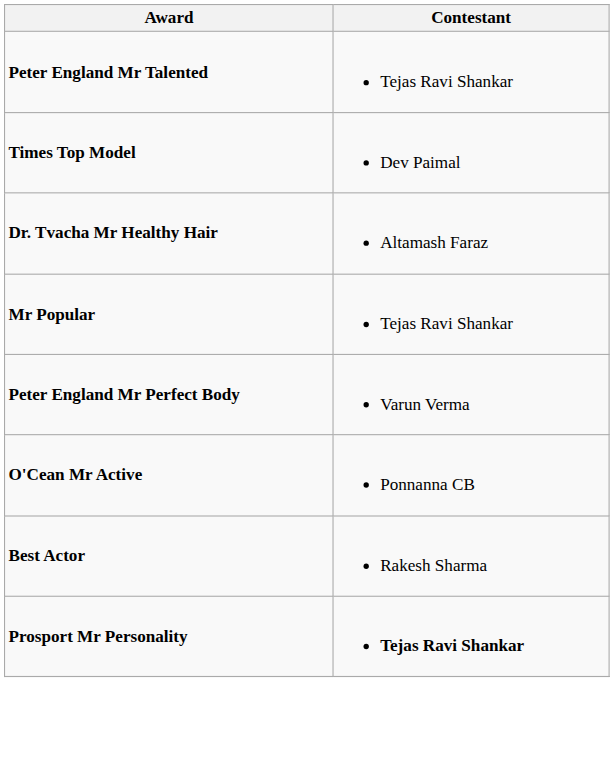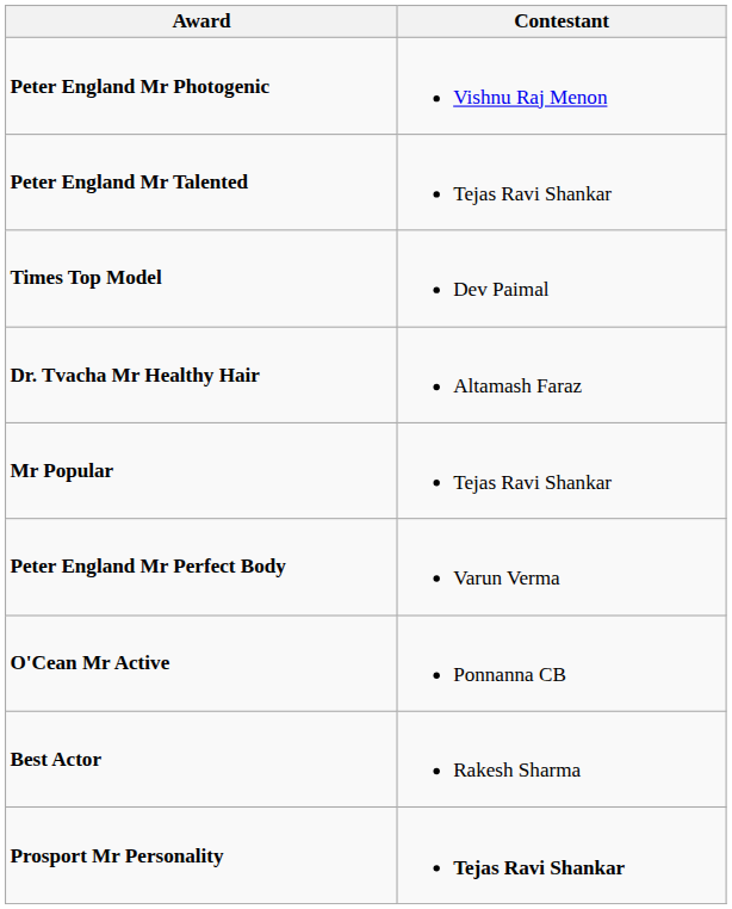+ row: Peter England Mr Photogenic | Vishnu Raj Menon
